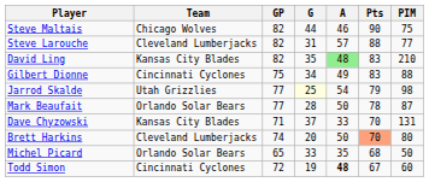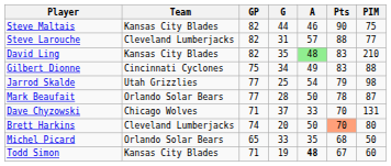Steve Maltais | Team: Chicago Wolves -> Kansas City Blades
Jarrod Skalde | G: lightyellow background -> no background
Dave Chyzowski | Team: Kansas City Blades -> Chicago Wolves
Todd Simon | Team: Cincinnati Cyclones -> Kansas City Blades
Todd Simon | GP: 72 -> 71
